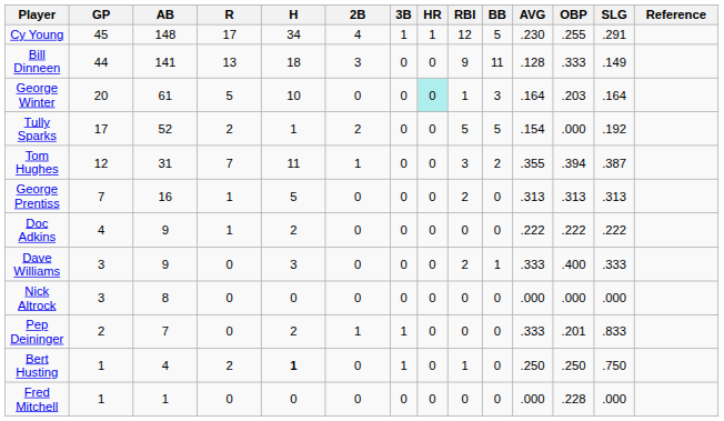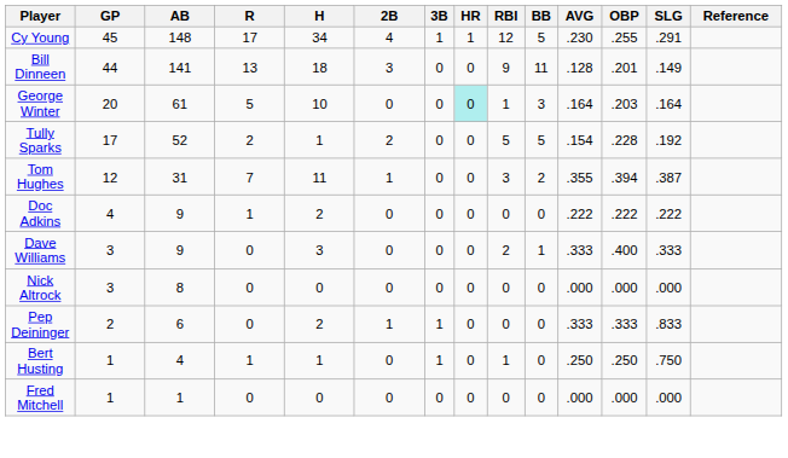Bill Dinneen | OBP: .333 -> .201
Tully Sparks | OBP: .000 -> .228
- row: George Prentiss | 7 | 16 | 1 | 5 | 0 | 0 | 0 | 2 | 0 | .313 | .313 | .313
Pep Deininger | AB: 7 -> 6
Pep Deininger | OBP: .201 -> .333
Bert Husting | R: 2 -> 1
Bert Husting | H: bold -> normal
Fred Mitchell | OBP: .228 -> .000
